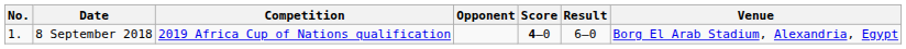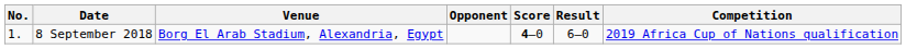columns swapped: Venue <-> Competition
